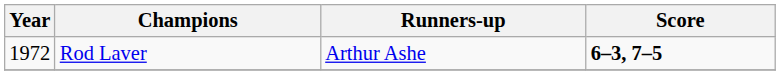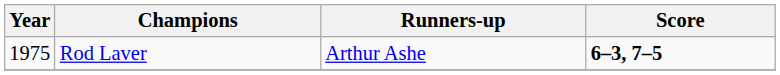Rod Laver | Year: 1972 -> 1975
